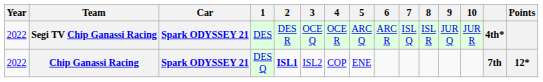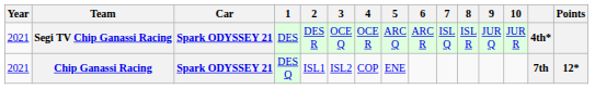Segi TV Chip Ganassi Racing | Year: 2022 -> 2021
Chip Ganassi Racing | Year: 2022 -> 2021
Chip Ganassi Racing | 2: bold -> normal
